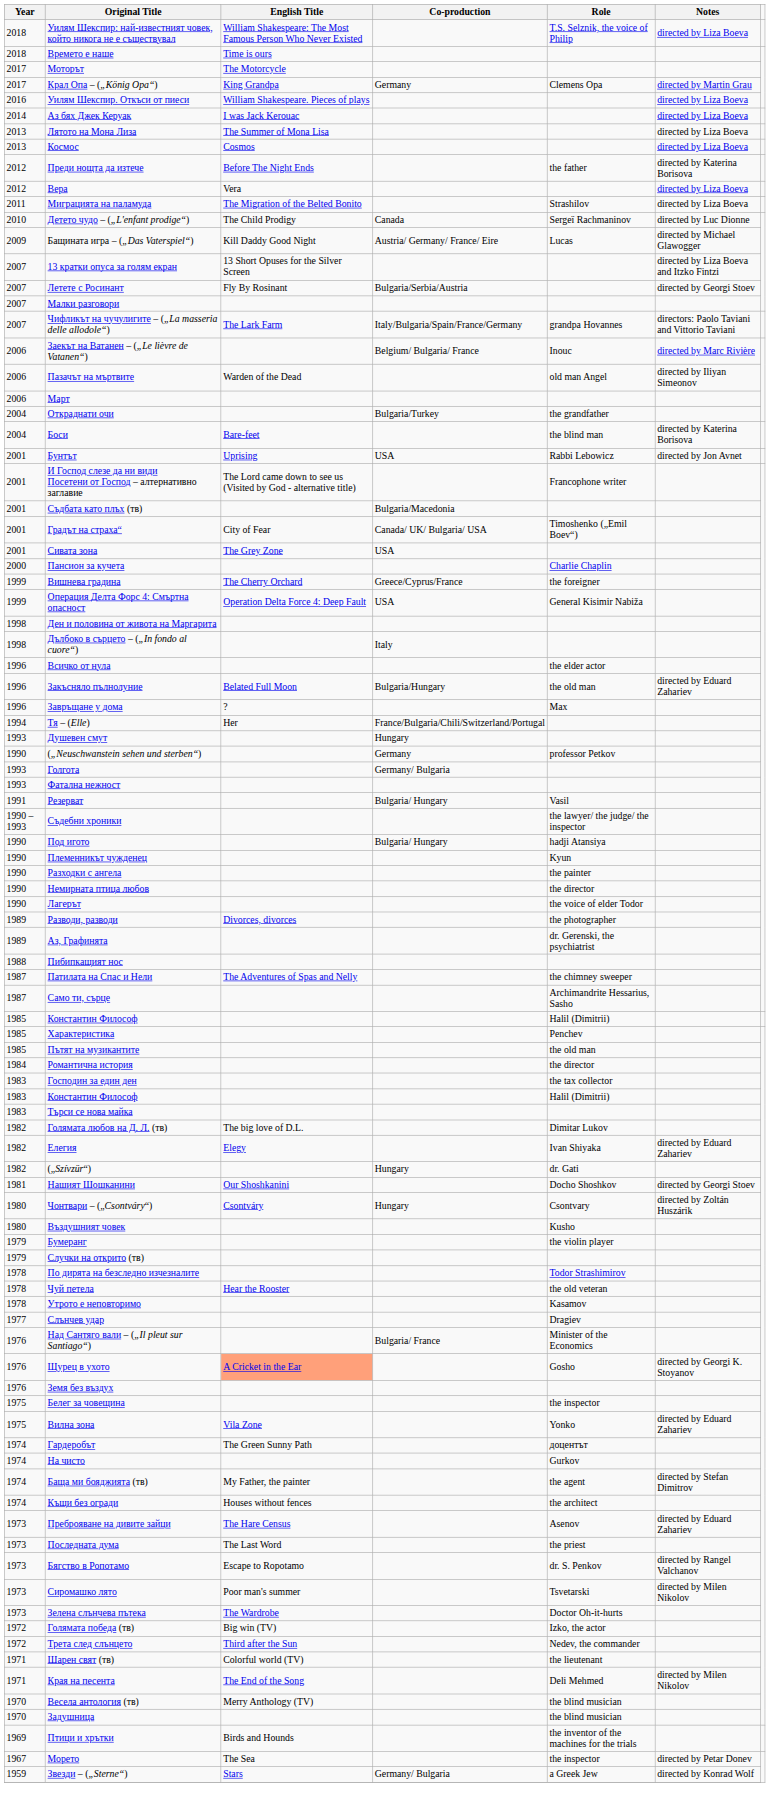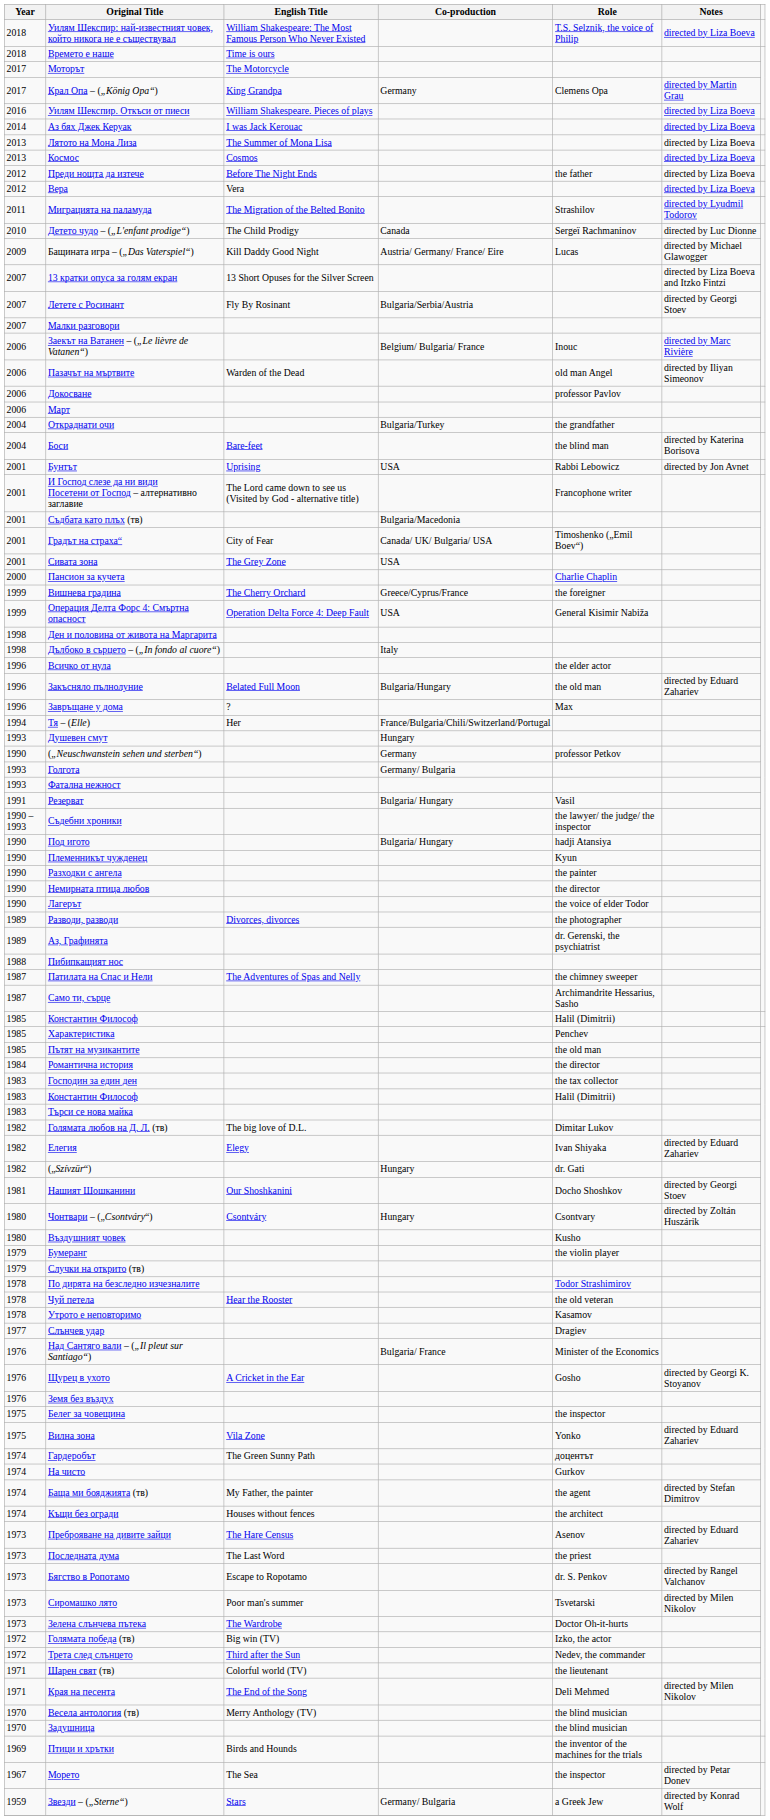Преди нощта да изтече | Notes: directed by Katerina Borisova -> directed by Liza Boeva
Миграцията на паламуда | Notes: directed by Liza Boeva -> directed by Lyudmil Todorov
- row: 2007 | Чифликът на чучулигите – („La masseria delle allodole“) | The Lark Farm | Italy/Bulgaria/Spain/France/Germany | grandpa Hovannes | directors: Paolo Taviani and Vittorio Taviani
+ row: 2006 | Докосване | professor Pavlov
Щурец в ухото | English Title: lightsalmon background -> no background
